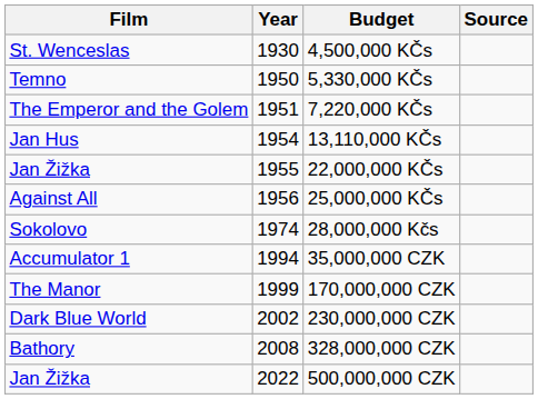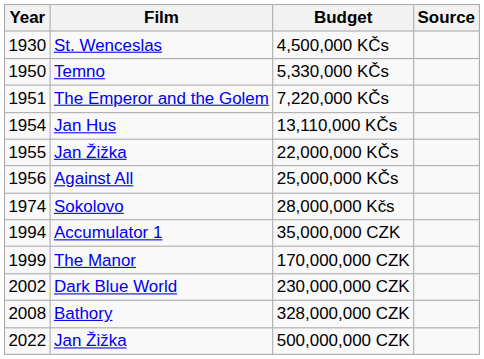columns swapped: Year <-> Film
